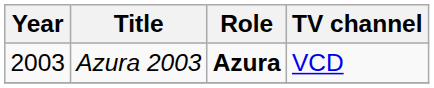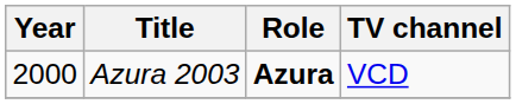Azura 2003 | Year: 2003 -> 2000
